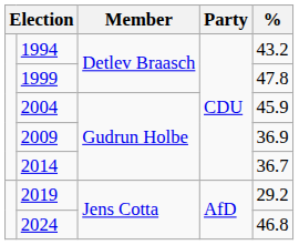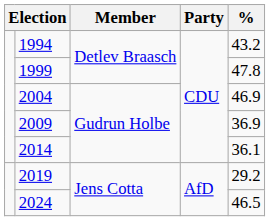2004 | %: 45.9 -> 46.9
2014 | %: 36.7 -> 36.1
2024 | %: 46.8 -> 46.5
